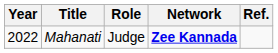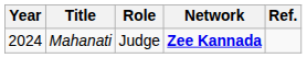Mahanati | Year: 2022 -> 2024
